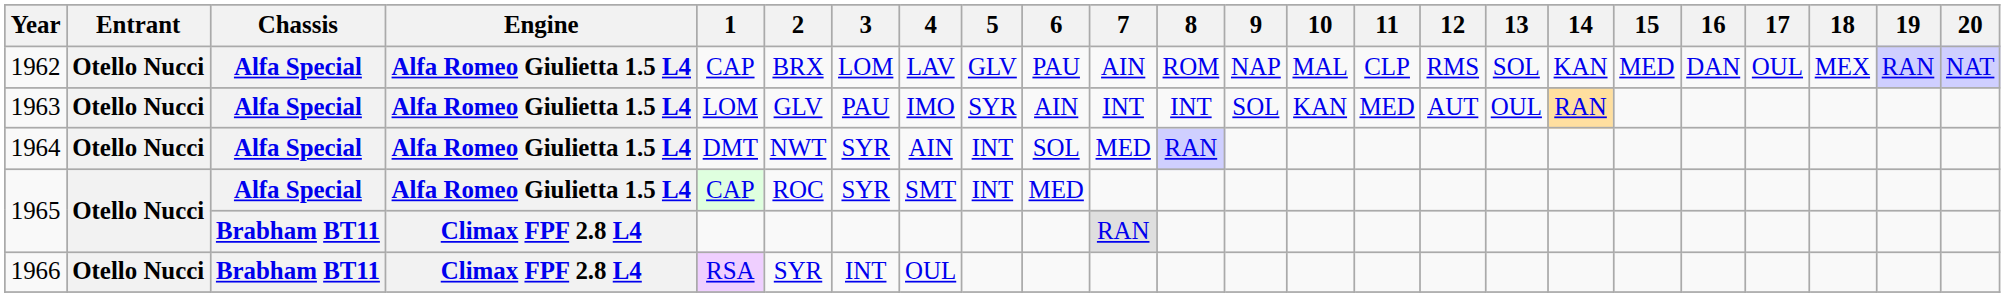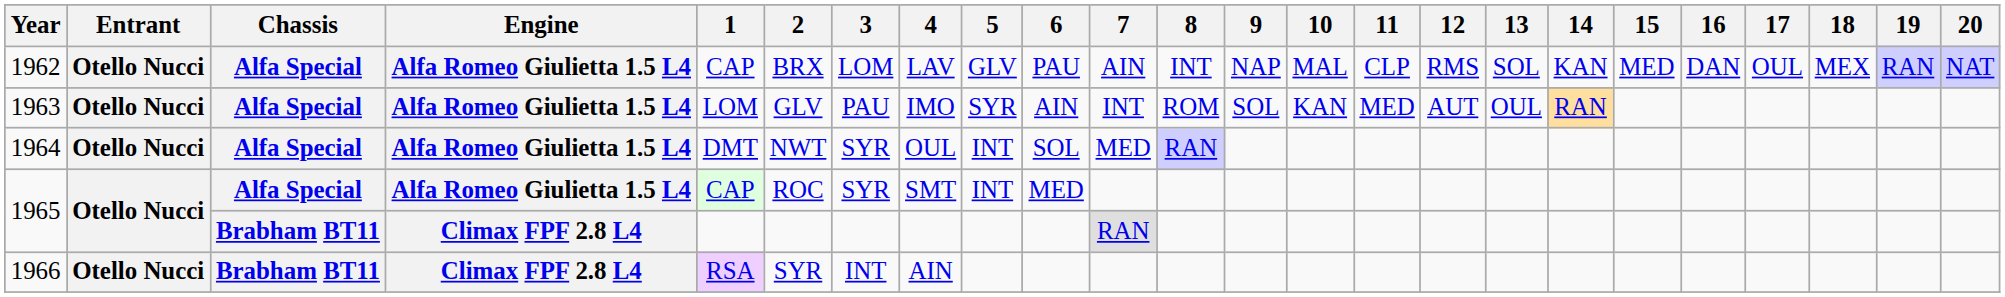1962 | 8: ROM -> INT
1963 | 8: INT -> ROM
1964 | 4: AIN -> OUL
1966 | 4: OUL -> AIN
